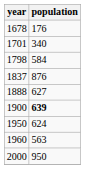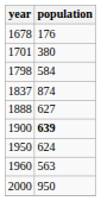1701 | population: 340 -> 380
1837 | population: 876 -> 874
